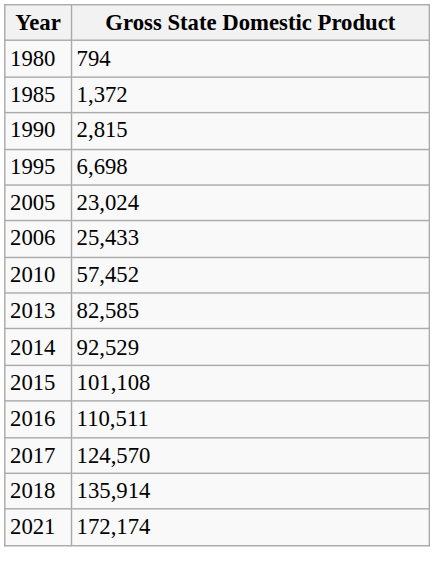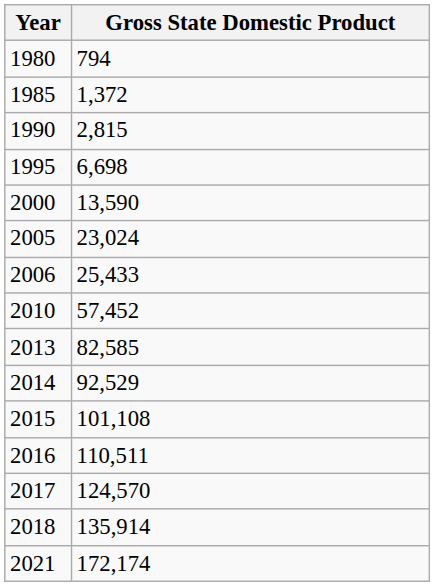+ row: 2000 | 13,590
